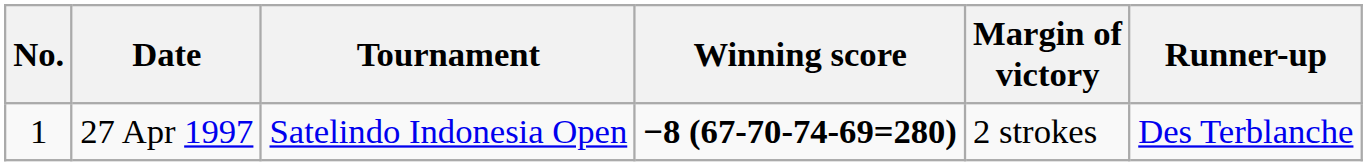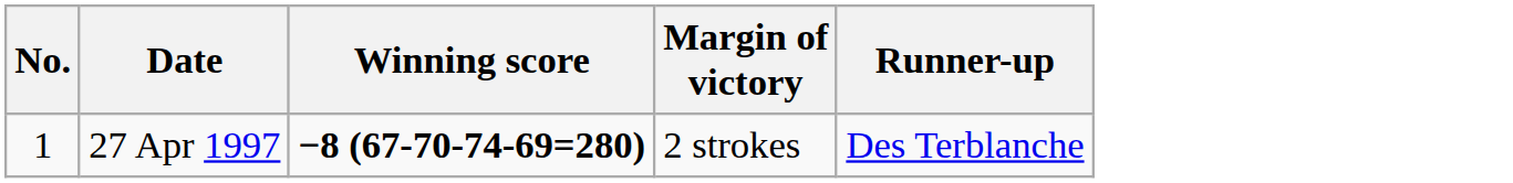- column: Tournament | Satelindo Indonesia Open
